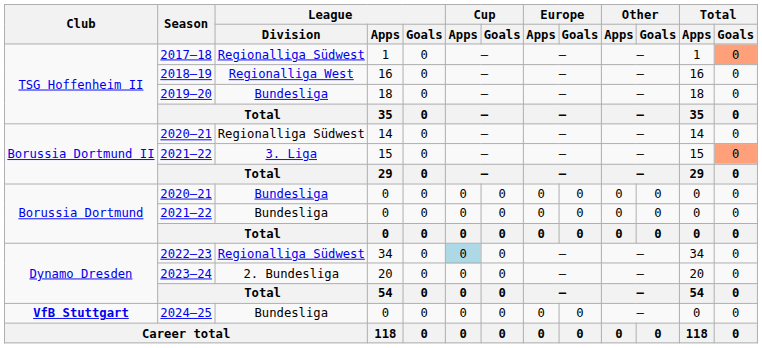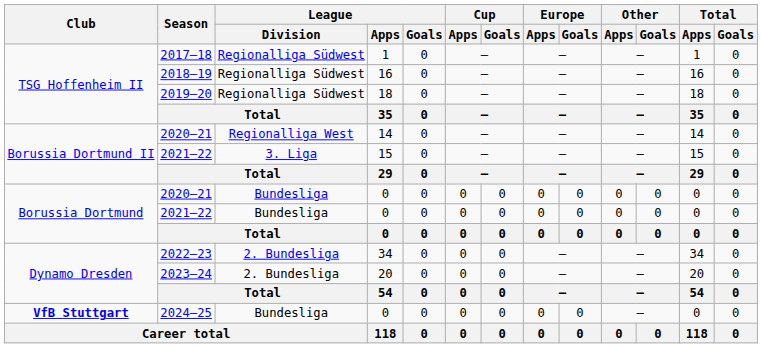2017–18 | Total / Goals: lightsalmon background -> no background
2018–19 | League / Division: Regionalliga West -> Regionalliga Südwest
2019–20 | League / Division: Bundesliga -> Regionalliga Südwest
2020–21 / 14 | League / Division: Regionalliga Südwest -> Regionalliga West
2021–22 / 15 | Total / Goals: lightsalmon background -> no background
2022–23 | League / Division: Regionalliga Südwest -> 2. Bundesliga
2022–23 | Cup / Apps: lightblue background -> no background
